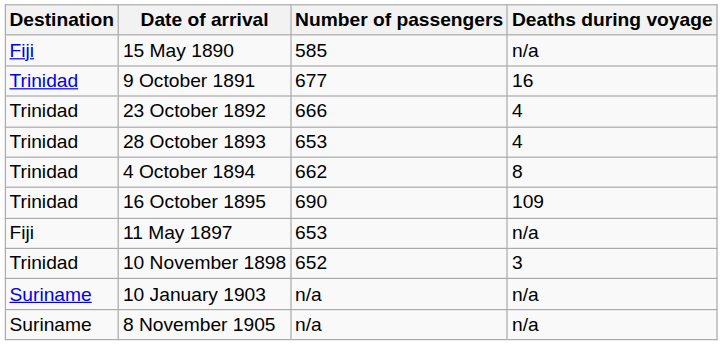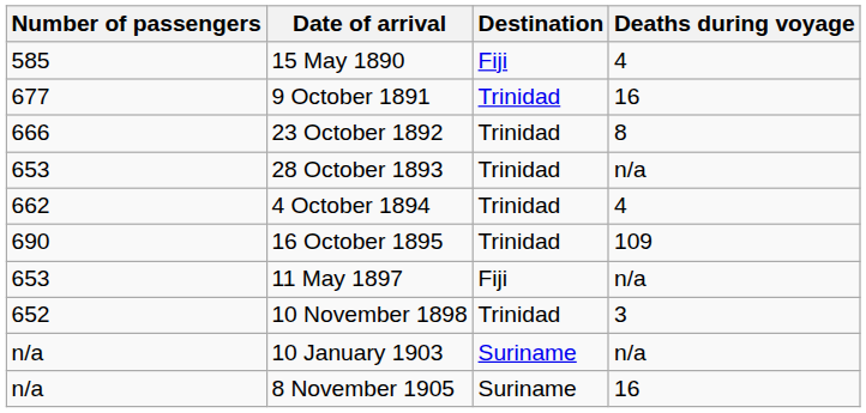columns swapped: Destination <-> Number of passengers
15 May 1890 | Deaths during voyage: n/a -> 4
23 October 1892 | Deaths during voyage: 4 -> 8
28 October 1893 | Deaths during voyage: 4 -> n/a
4 October 1894 | Deaths during voyage: 8 -> 4
8 November 1905 | Deaths during voyage: n/a -> 16
